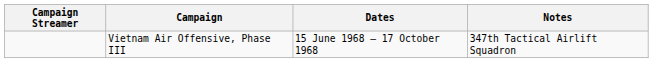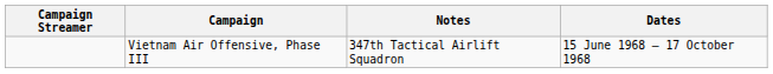columns swapped: Dates <-> Notes
